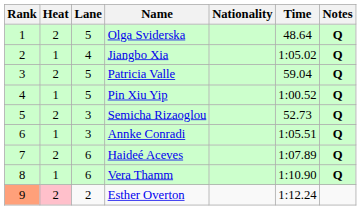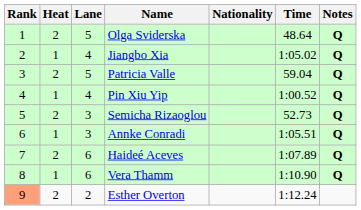Pin Xiu Yip | Lane: 5 -> 4
Esther Overton | Heat: pink background -> no background
